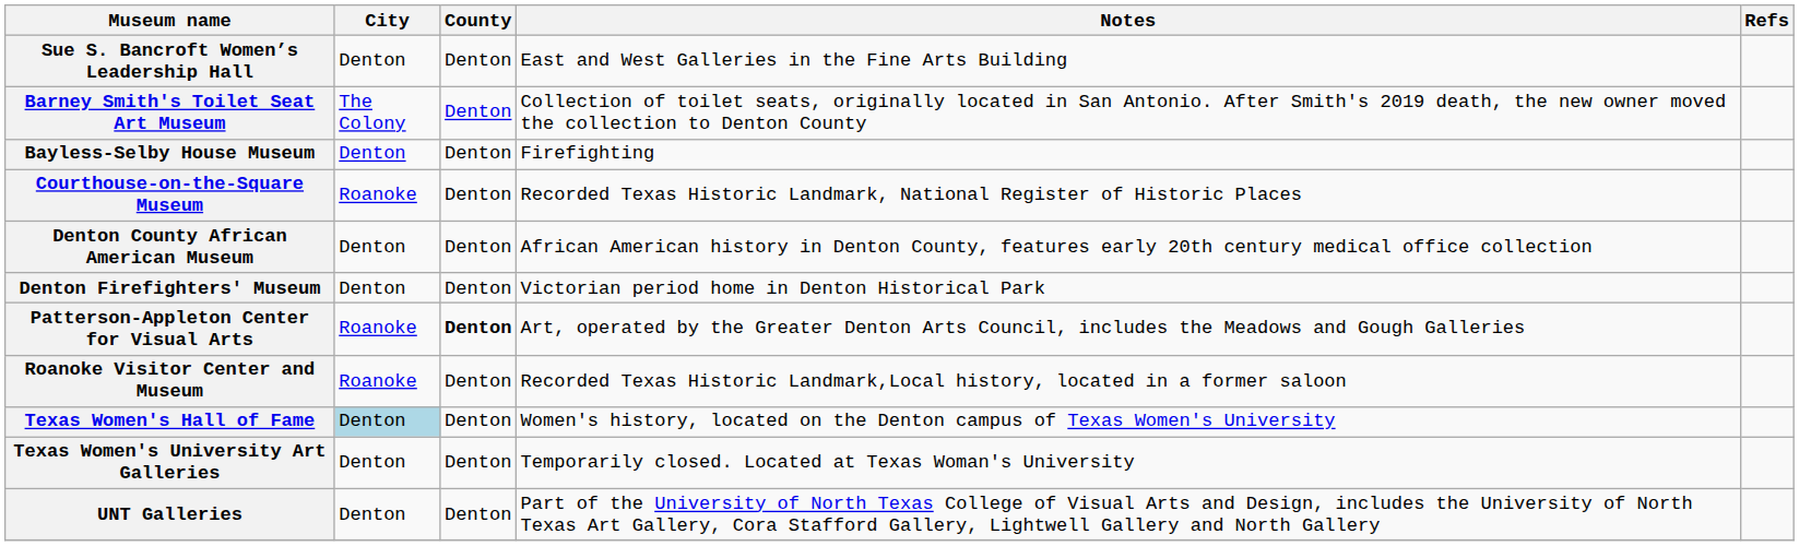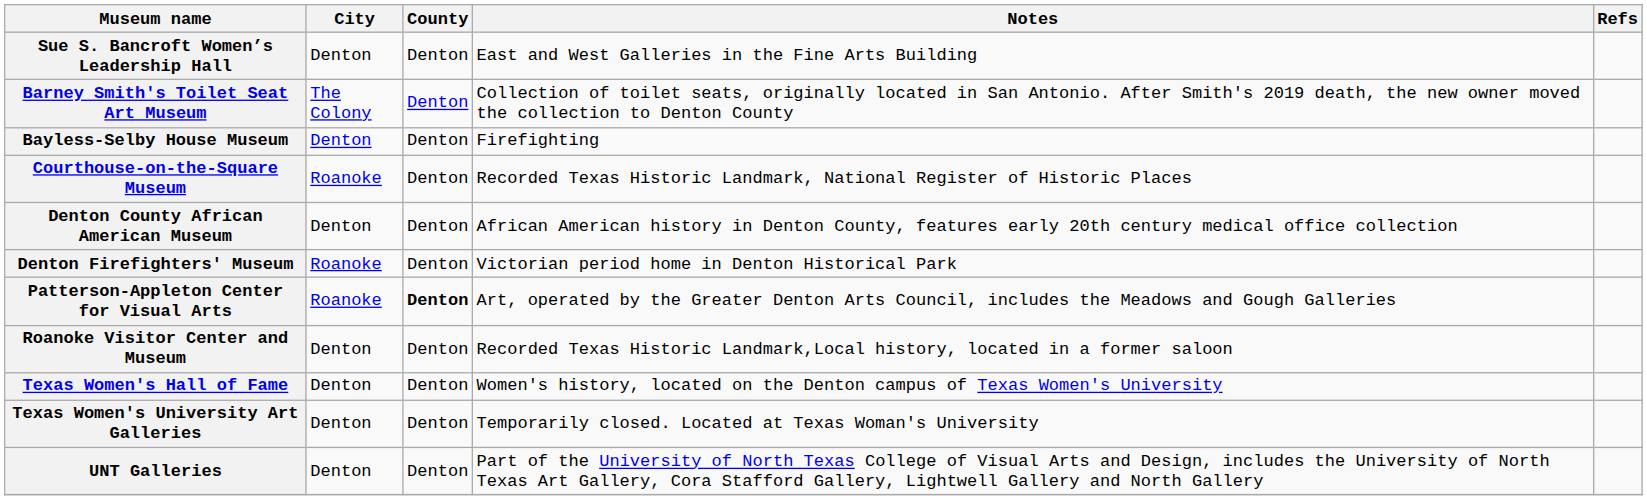Denton Firefighters' Museum | City: Denton -> Roanoke
Roanoke Visitor Center and Museum | City: Roanoke -> Denton
Texas Women's Hall of Fame | City: lightblue background -> no background
